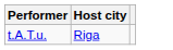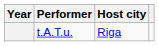+ column: Year
